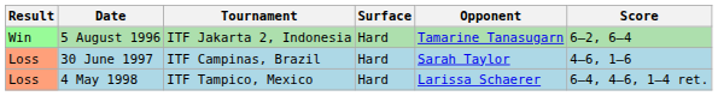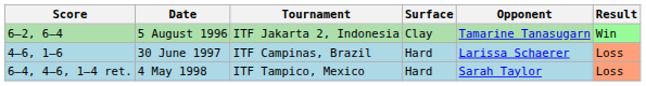columns swapped: Result <-> Score
5 August 1996 | Surface: Hard -> Clay
30 June 1997 | Opponent: Sarah Taylor -> Larissa Schaerer
4 May 1998 | Opponent: Larissa Schaerer -> Sarah Taylor
